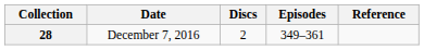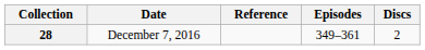columns swapped: Discs <-> Reference
